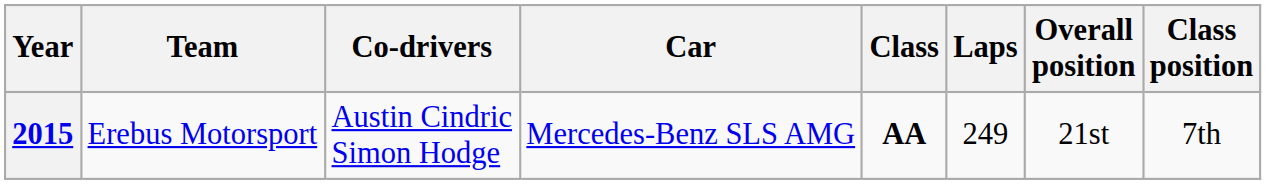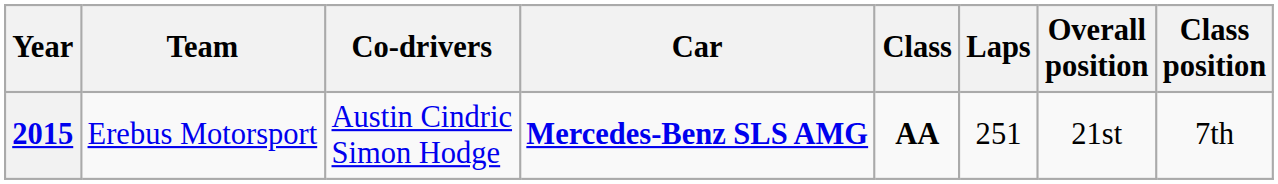2015 | Car: normal -> bold
2015 | Laps: 249 -> 251
